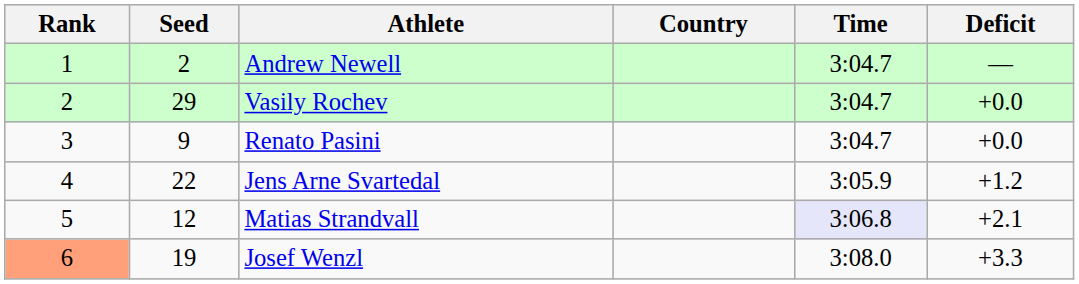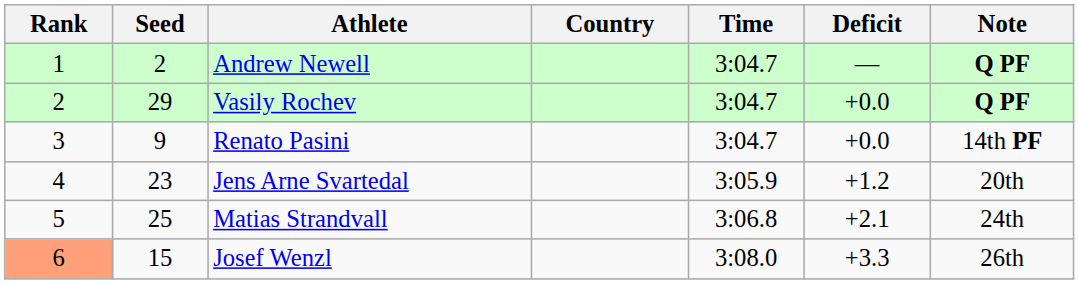+ column: Note | Q PF | Q PF | 14th PF | 20th | 24th | 26th
Jens Arne Svartedal | Seed: 22 -> 23
Matias Strandvall | Seed: 12 -> 25
Matias Strandvall | Time: lavender background -> no background
Josef Wenzl | Seed: 19 -> 15
